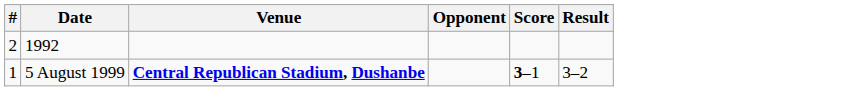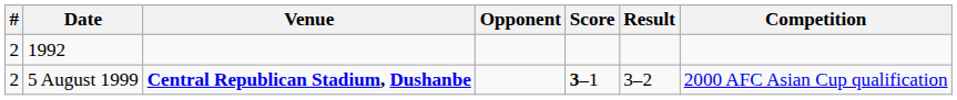+ column: Competition | 2000 AFC Asian Cup qualification
5 August 1999 | #: 1 -> 2
